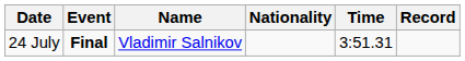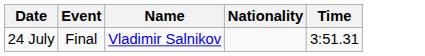- column: Record
24 July | Event: bold -> normal
